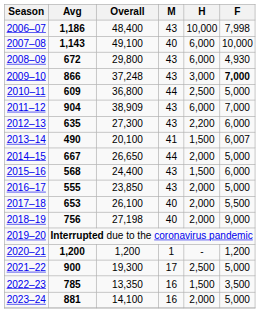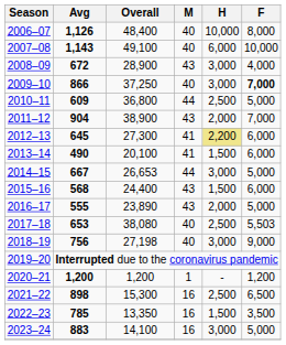2006–07 | Avg: 1,186 -> 1,126
2006–07 | M: 43 -> 40
2006–07 | F: 7,998 -> 8,000
2008–09 | Overall: 29,800 -> 28,900
2008–09 | H: 6,000 -> 3,000
2008–09 | F: 4,930 -> 4,000
2009–10 | Overall: 37,248 -> 37,250
2009–10 | M: 43 -> 40
2011–12 | Overall: 38,909 -> 38,900
2011–12 | H: 6,000 -> 2,000
2012–13 | Avg: 635 -> 645
2012–13 | M: 43 -> 41
2012–13 | H: no background -> khaki background
2013–14 | F: 6,007 -> 6,000
2014–15 | Overall: 26,650 -> 26,653
2014–15 | H: 2,000 -> 3,000
2016–17 | Overall: 23,850 -> 23,890
2017–18 | Overall: 26,100 -> 38,080
2017–18 | H: 2,000 -> 2,500
2017–18 | F: 5,500 -> 5,503
2018–19 | H: 2,000 -> 3,000
2021–22 | Avg: 900 -> 898
2021–22 | Overall: 19,300 -> 15,300
2021–22 | M: 17 -> 16
2021–22 | F: 5,000 -> 6,500
2023–24 | Avg: 881 -> 883
2023–24 | H: 2,000 -> 3,000
